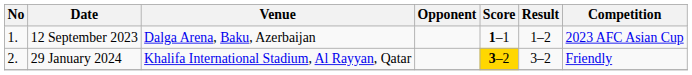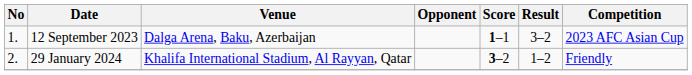12 September 2023 | Result: 1–2 -> 3–2
29 January 2024 | Score: gold background -> no background
29 January 2024 | Result: 3–2 -> 1–2
